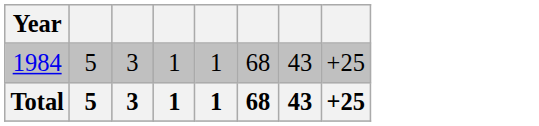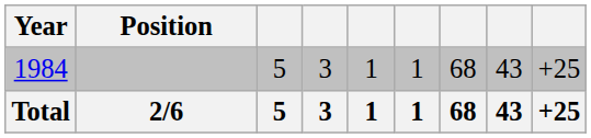+ column: Position | 2/6
